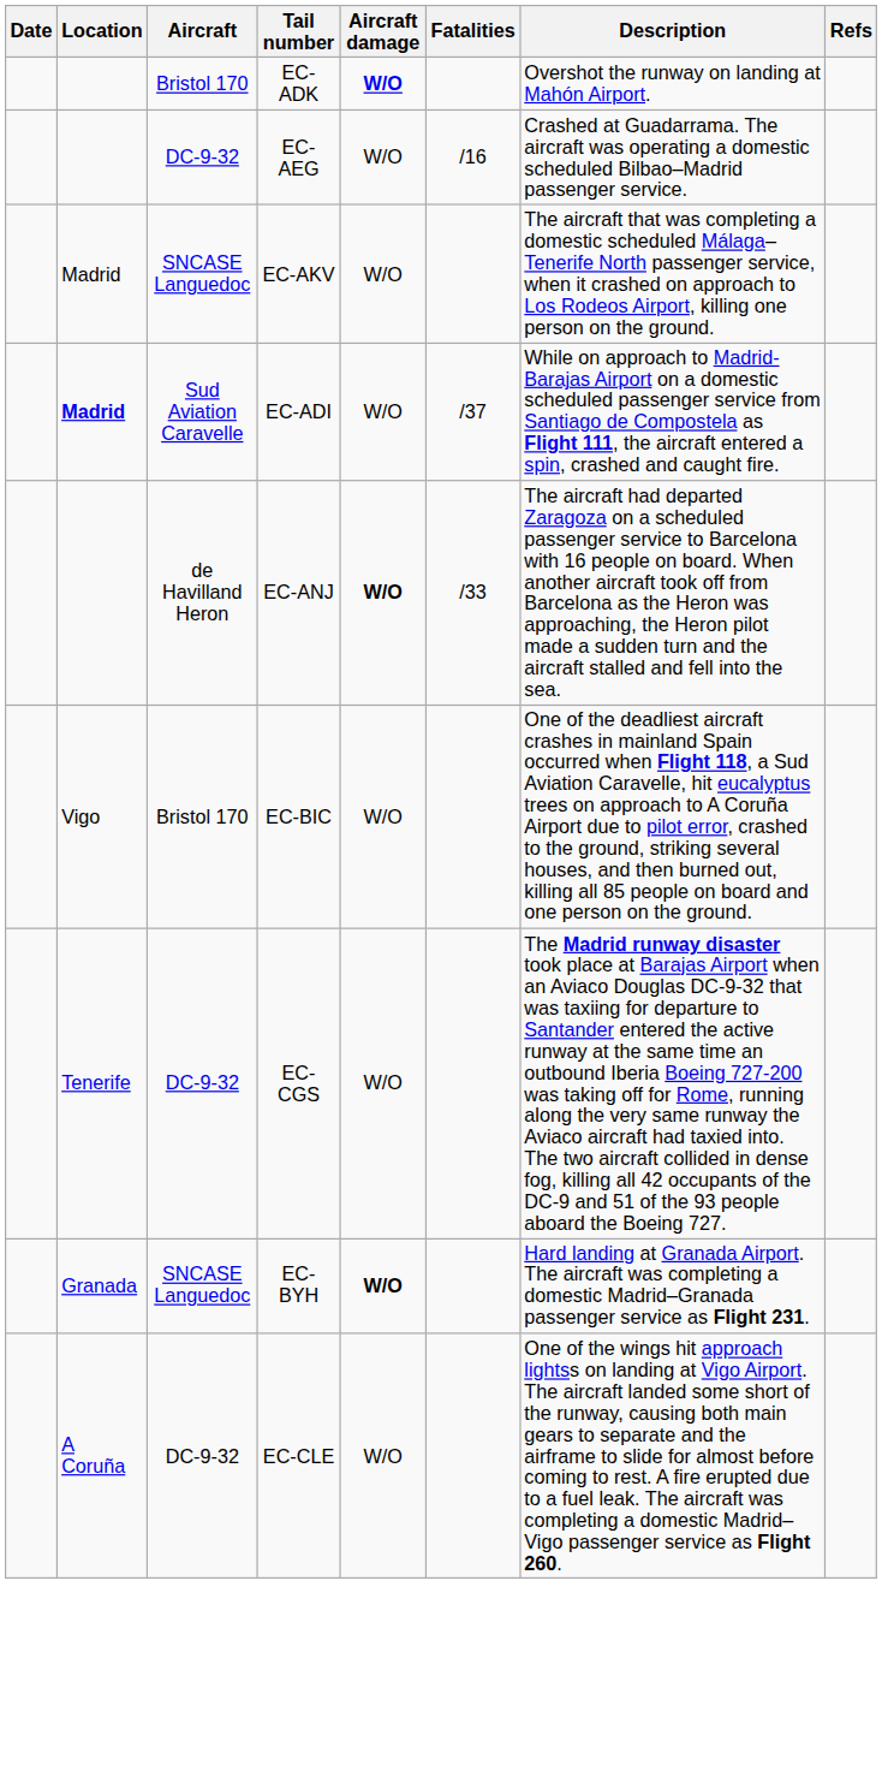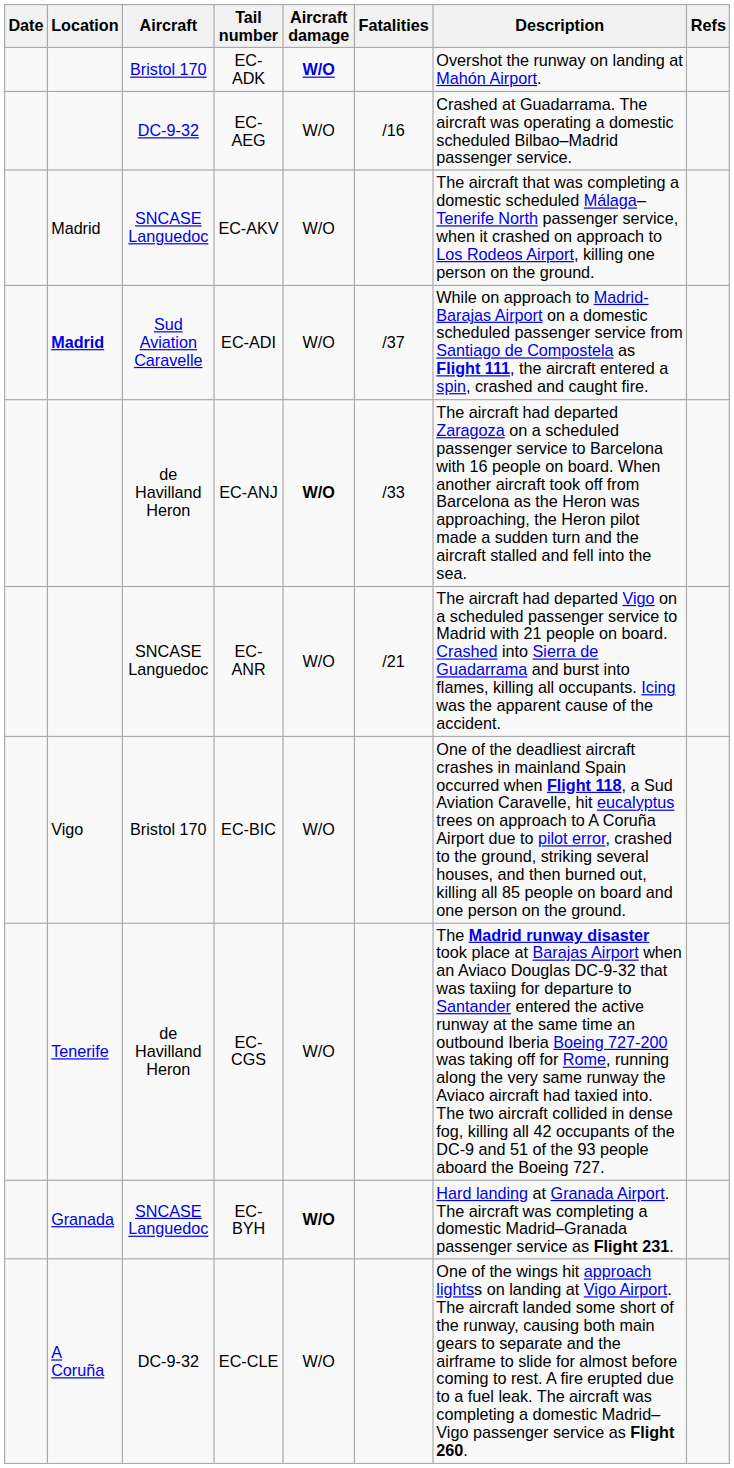+ row: SNCASE Languedoc | EC-ANR | W/O | /21 | The aircraft had departed Vigo on a scheduled passenger service to Madrid with 21 people on board. Crashed into Sierra de Guadarrama and burst into flames, killing all occupants. Icing was the apparent cause of the accident.
EC-CGS | Aircraft: DC-9-32 -> de Havilland Heron
